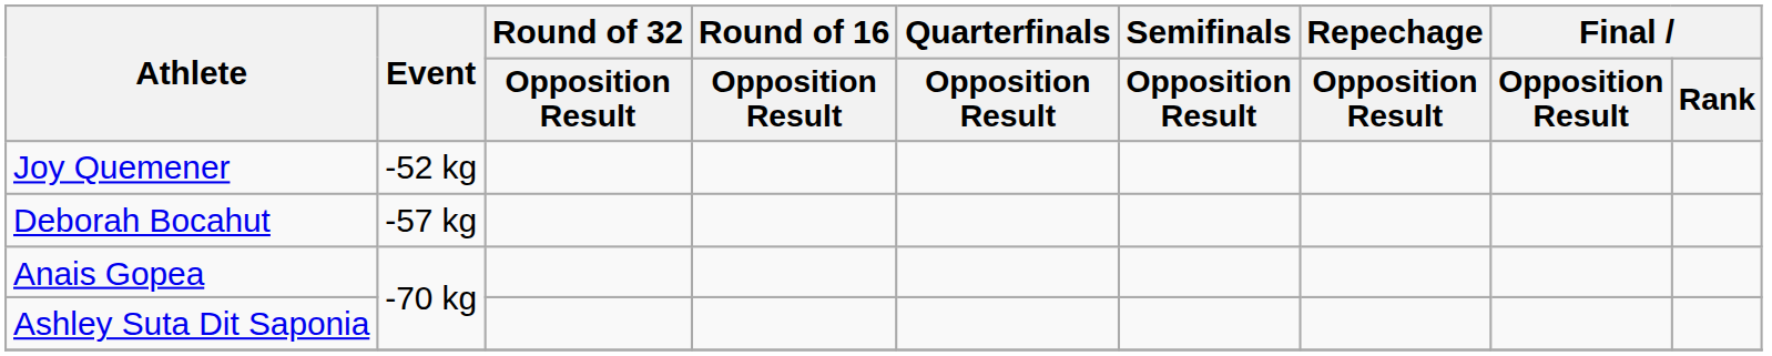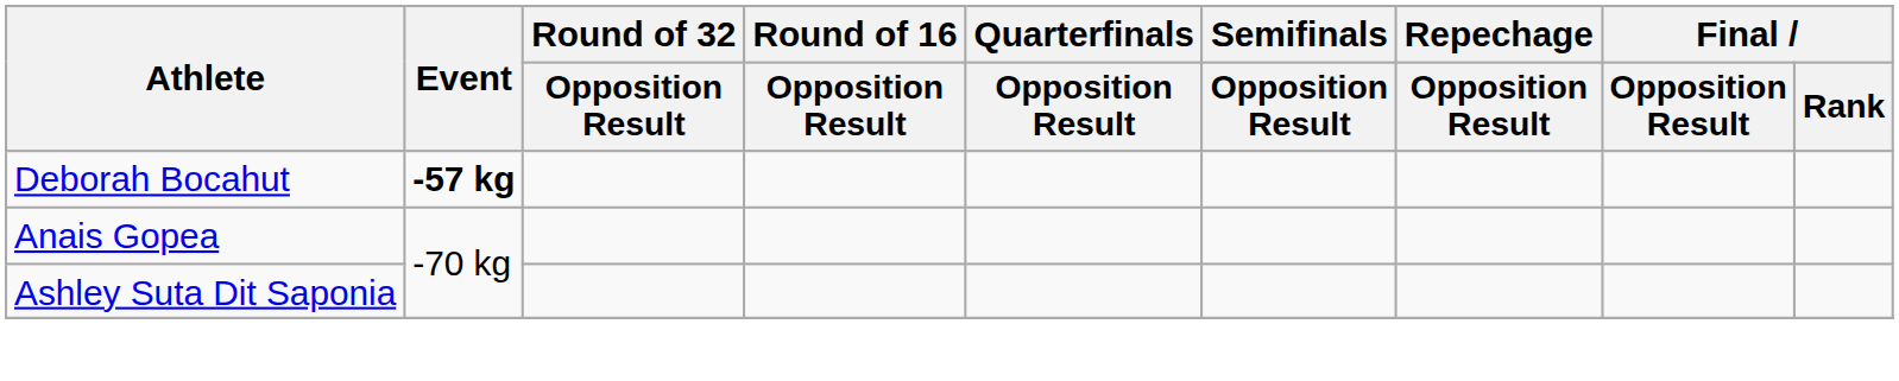- row: Joy Quemener | -52 kg
Deborah Bocahut | Event: normal -> bold
